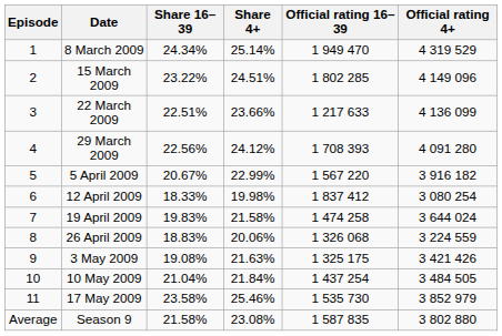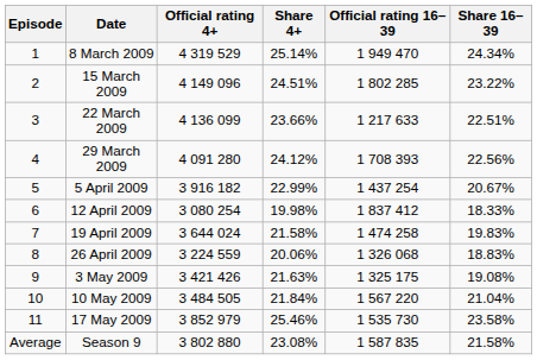columns swapped: Official rating 4+ <-> Share 16–39
5 April 2009 | Official rating 16–39: 1 567 220 -> 1 437 254
10 May 2009 | Official rating 16–39: 1 437 254 -> 1 567 220
